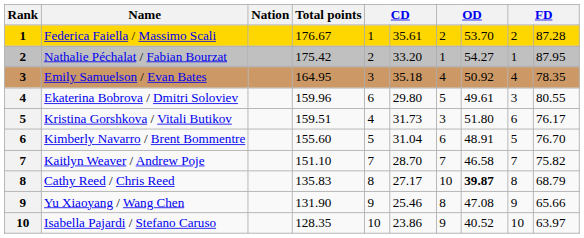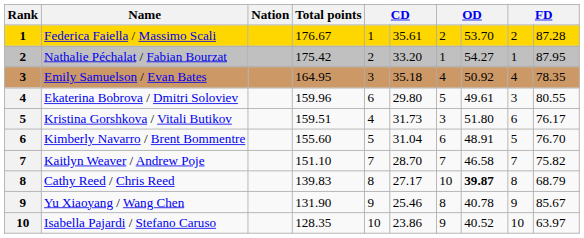Cathy Reed / Chris Reed | Total points: 135.83 -> 139.83
Yu Xiaoyang / Wang Chen | column 8: 47.08 -> 40.78
Yu Xiaoyang / Wang Chen | column 10: 65.66 -> 85.67
